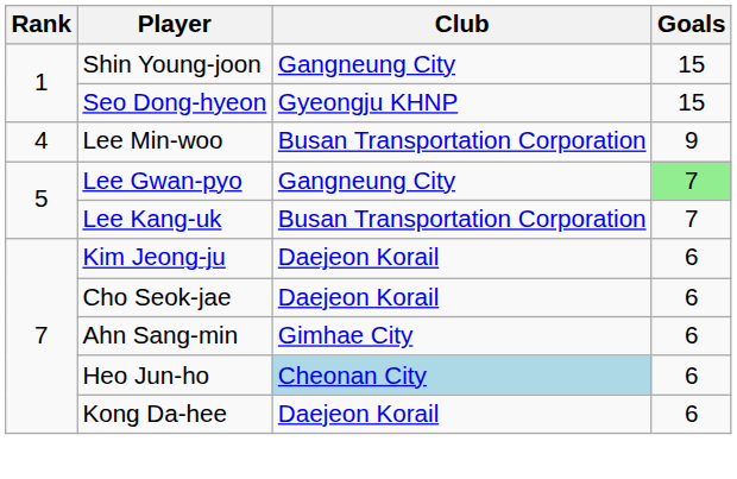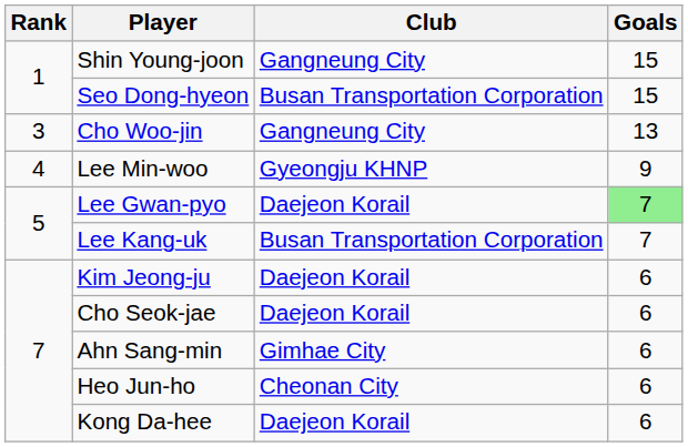Seo Dong-hyeon | Club: Gyeongju KHNP -> Busan Transportation Corporation
+ row: 3 | Cho Woo-jin | Gangneung City | 13
Lee Min-woo | Club: Busan Transportation Corporation -> Gyeongju KHNP
Lee Gwan-pyo | Club: Gangneung City -> Daejeon Korail
Heo Jun-ho | Club: lightblue background -> no background
